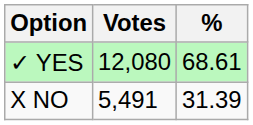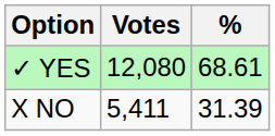X NO | Votes: 5,491 -> 5,411
